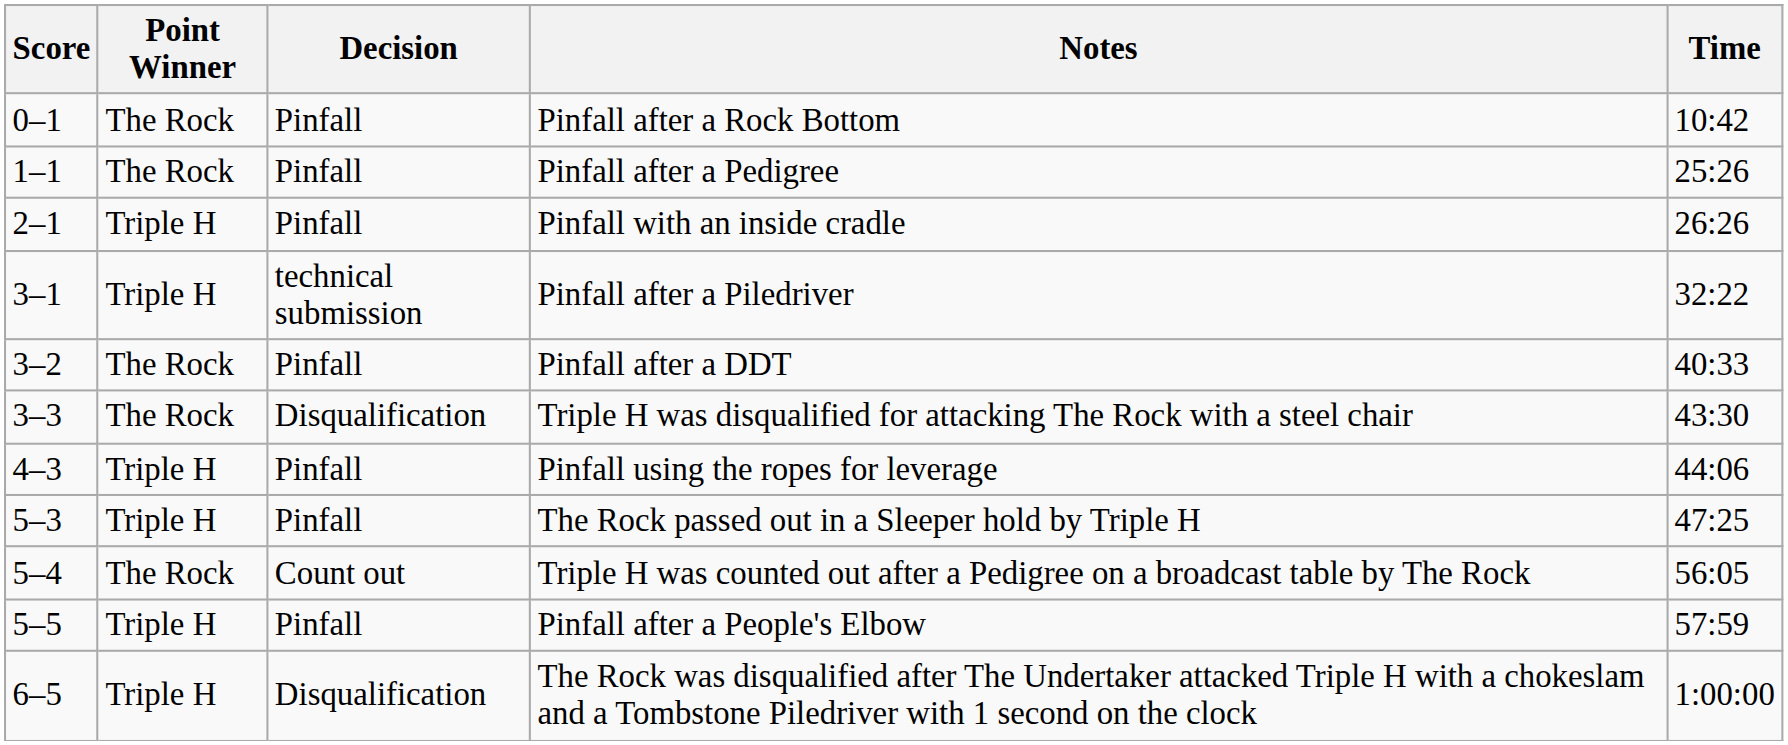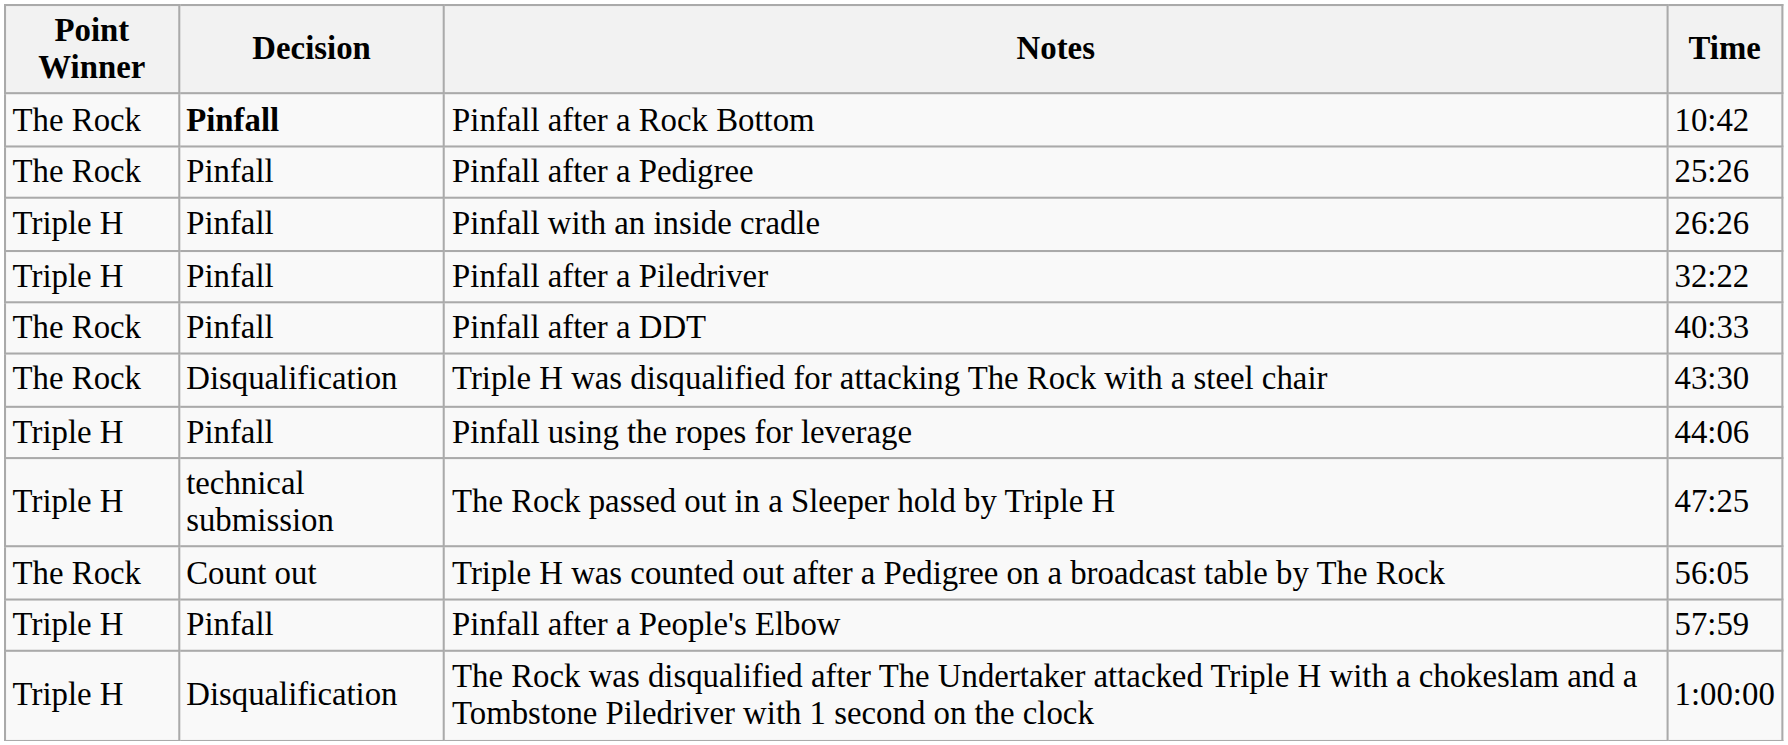- column: Score | 0–1 | 1–1 | 2–1 | 3–1 | 3–2 | 3–3 | 4–3 | 5–3 | 5–4 | 5–5 | 6–5
Pinfall after a Rock Bottom | Decision: normal -> bold
Pinfall after a Piledriver | Decision: technical submission -> Pinfall
The Rock passed out in a Sleeper hold by Triple H | Decision: Pinfall -> technical submission
